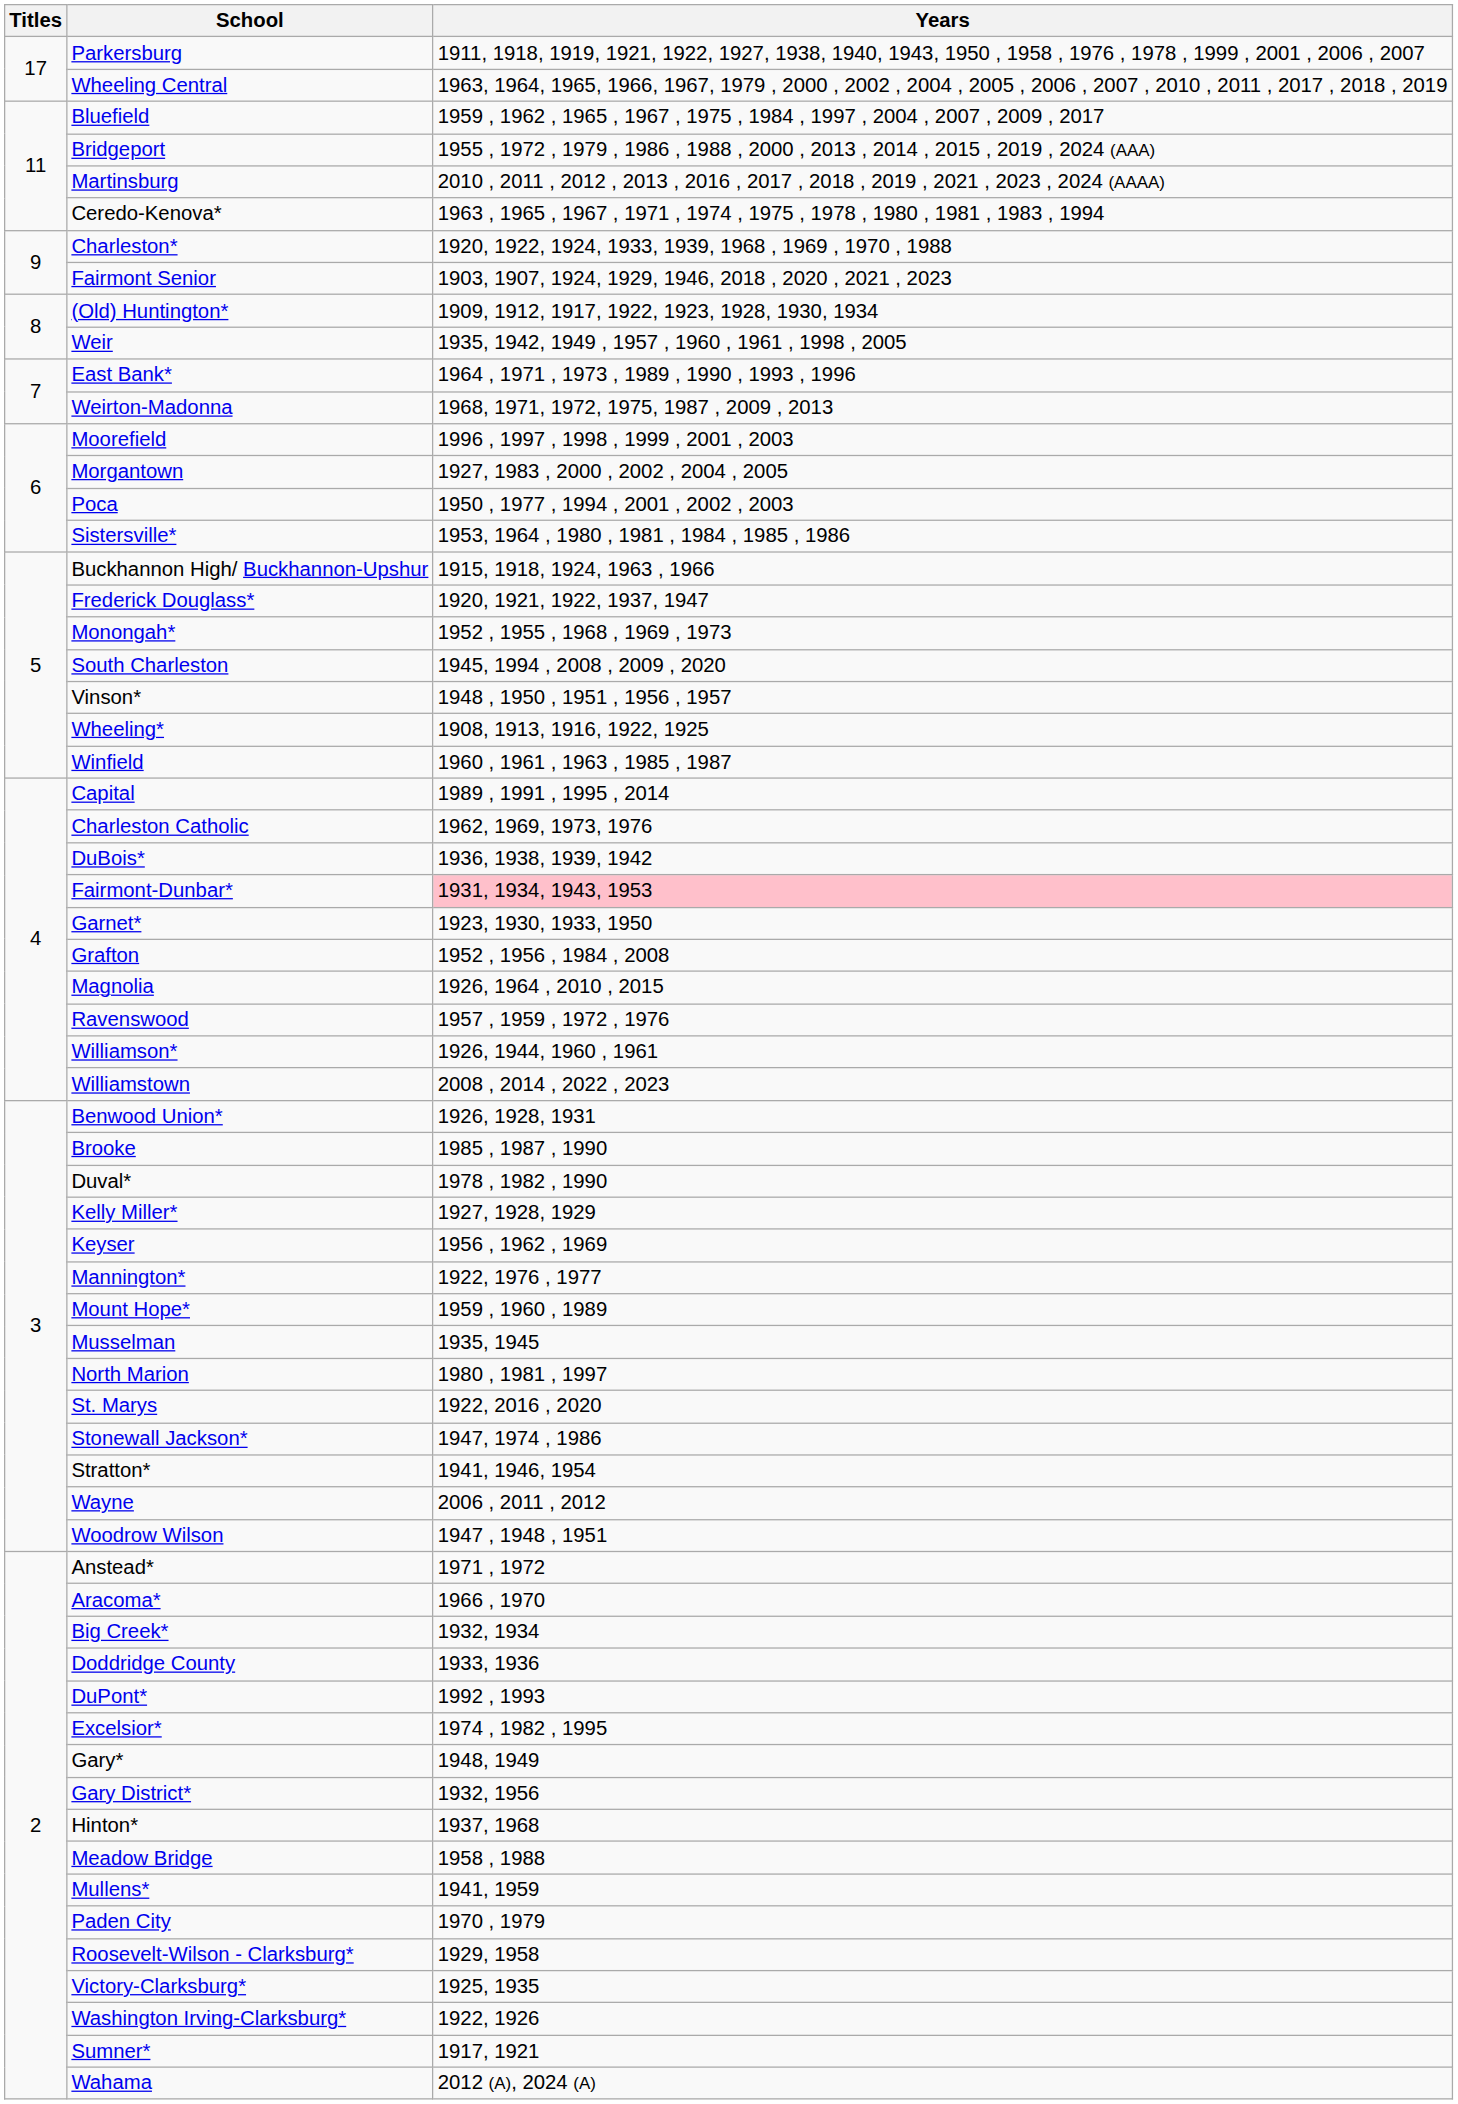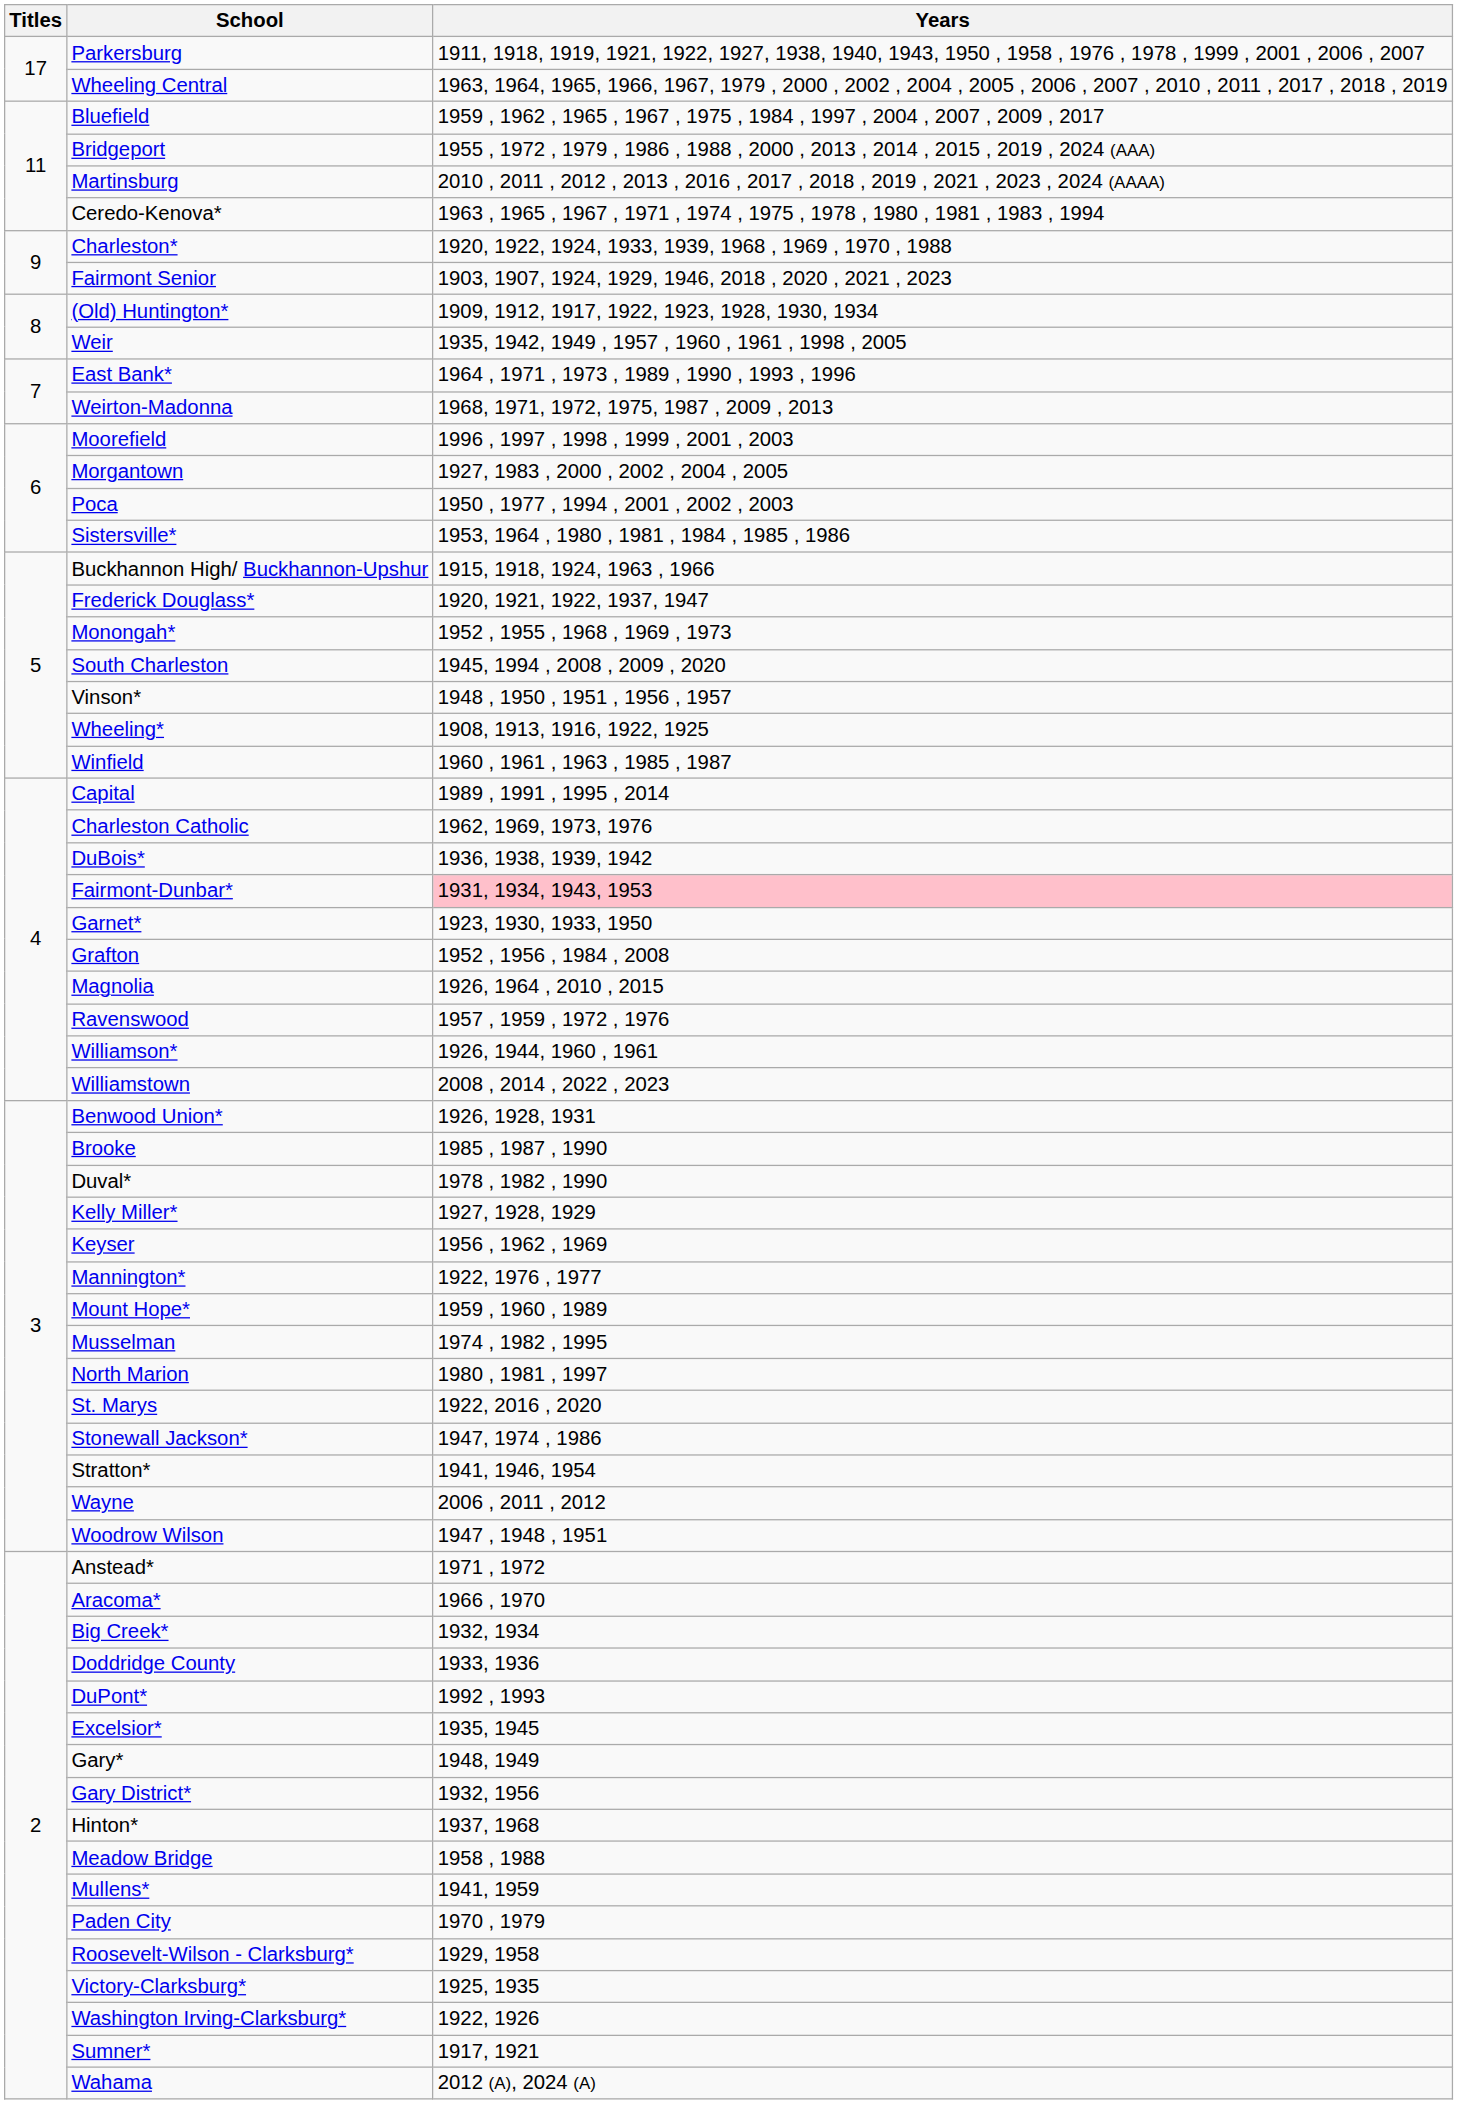Musselman | Years: 1935, 1945 -> 1974 , 1982 , 1995
Excelsior* | Years: 1974 , 1982 , 1995 -> 1935, 1945
